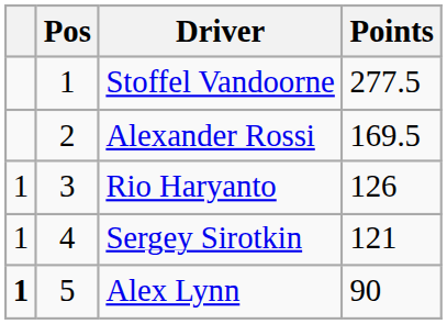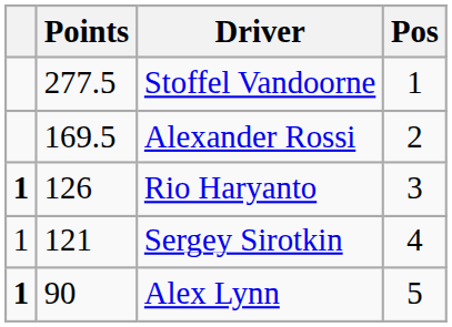columns swapped: Pos <-> Points
Rio Haryanto | column 1: normal -> bold
